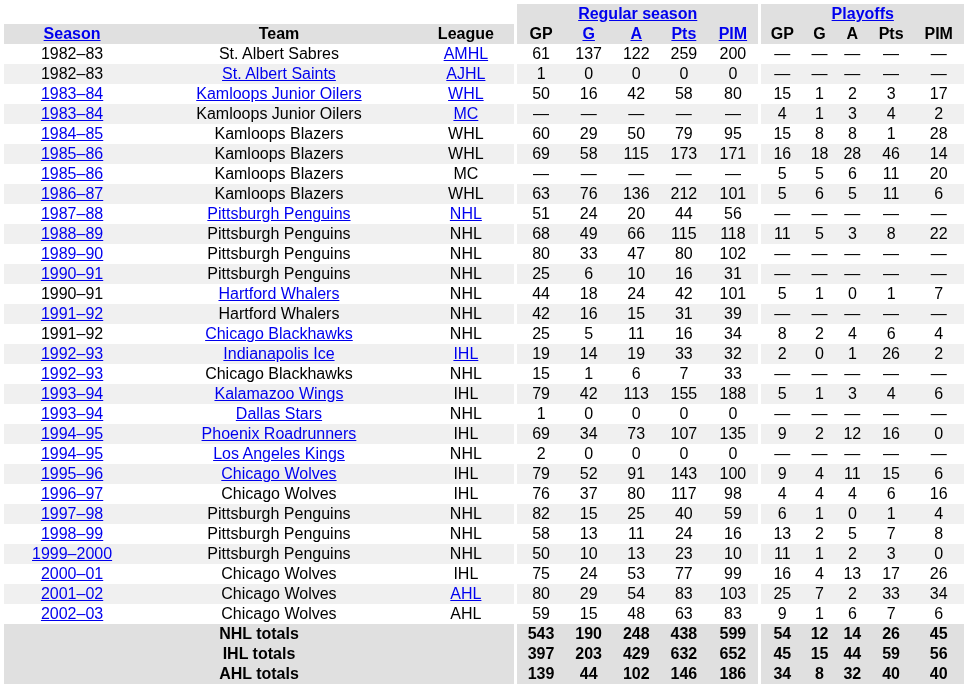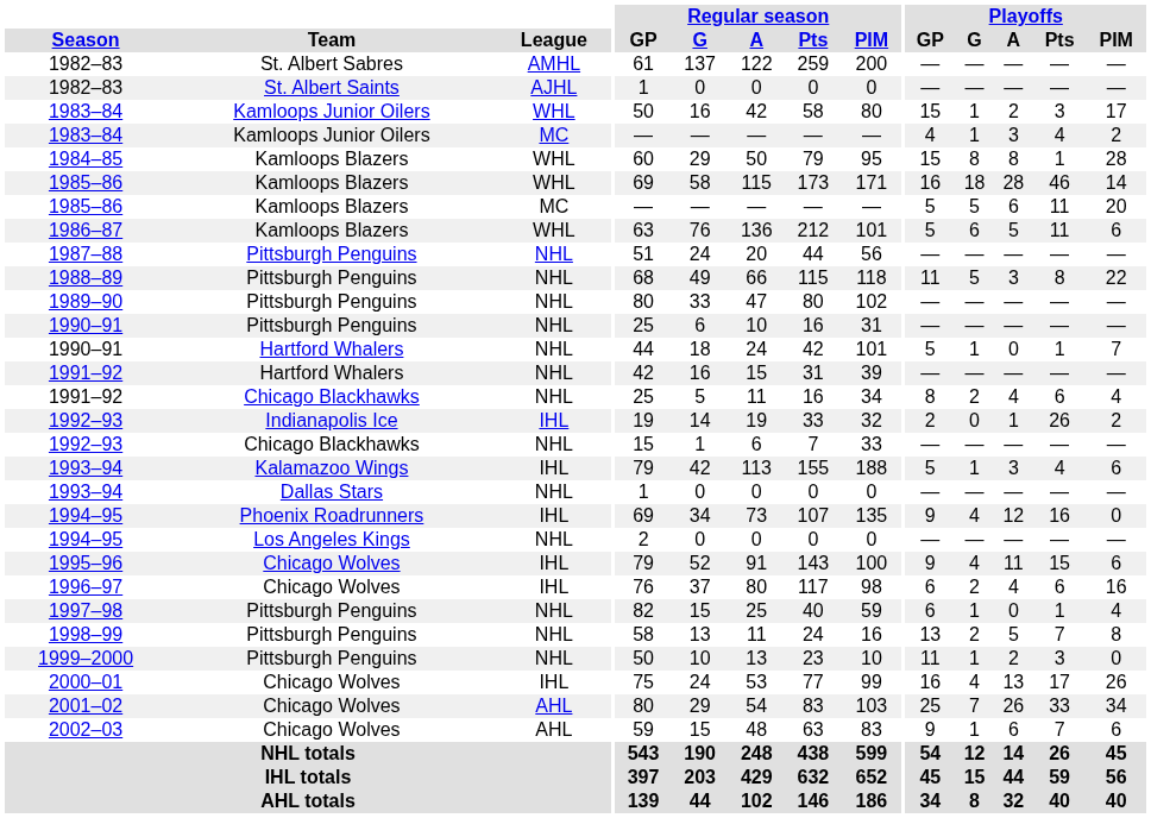1994–95 / Phoenix Roadrunners | Playoffs / G: 2 -> 4
1996–97 | Playoffs / GP: 4 -> 6
1996–97 | Playoffs / G: 4 -> 2
2001–02 | Playoffs / A: 2 -> 26
